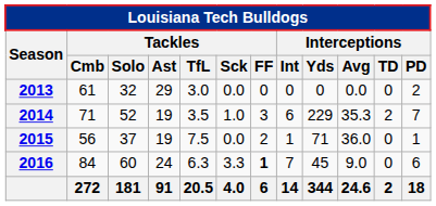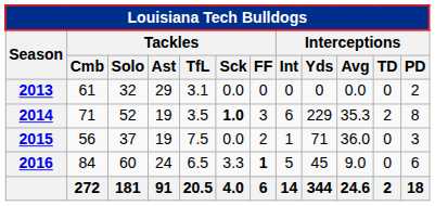2013 | Tackles / TfL: 3.0 -> 3.1
2014 | Tackles / Sck: normal -> bold
2014 | Interceptions / PD: 7 -> 8
2015 | Interceptions / PD: 1 -> 3
2016 | Tackles / TfL: 6.3 -> 6.5
2016 | Interceptions / Int: 7 -> 5
